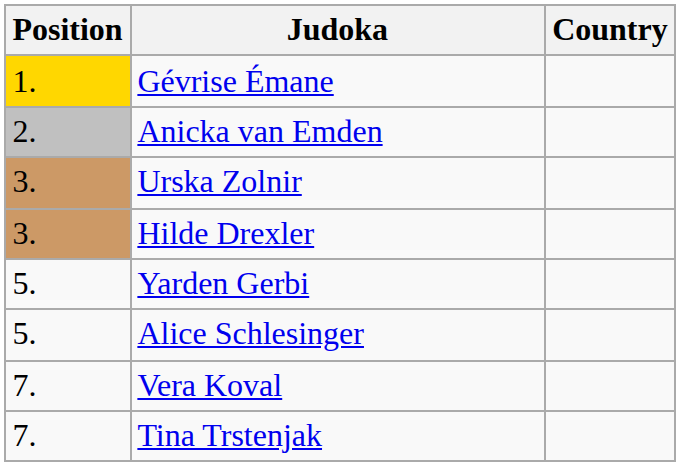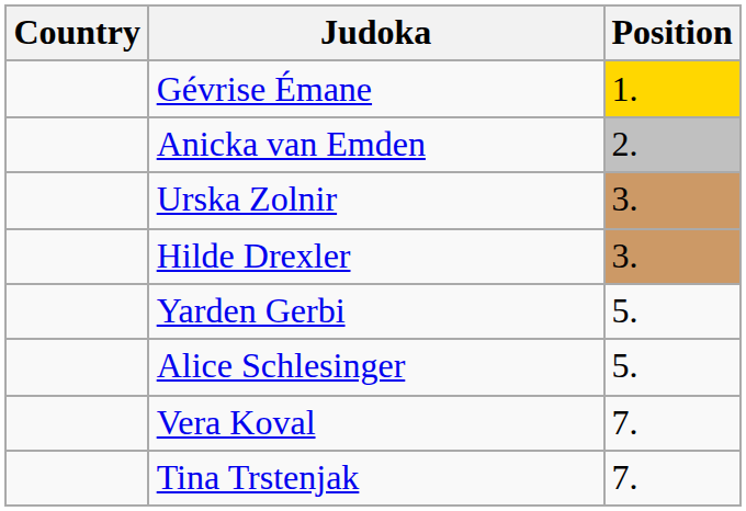columns swapped: Position <-> Country
